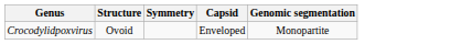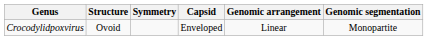+ column: Genomic arrangement | Linear
